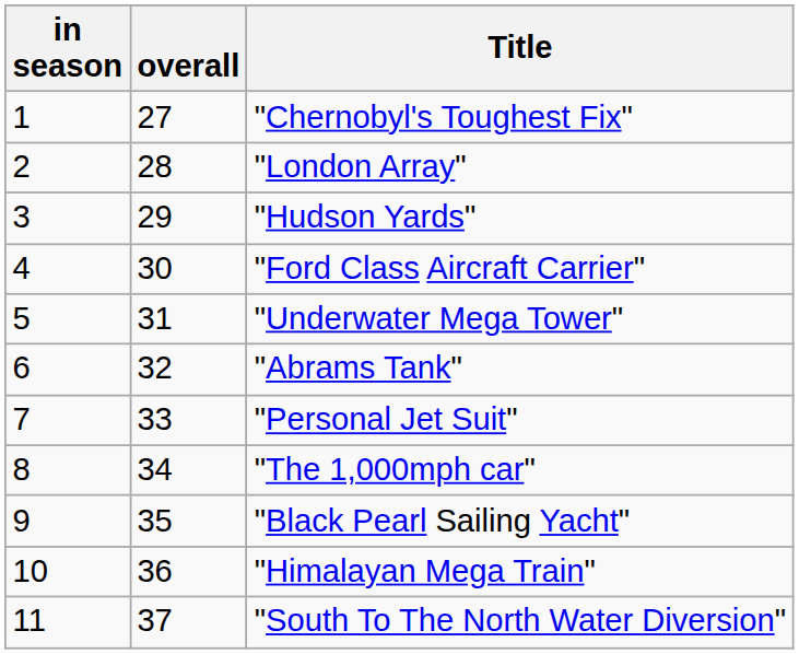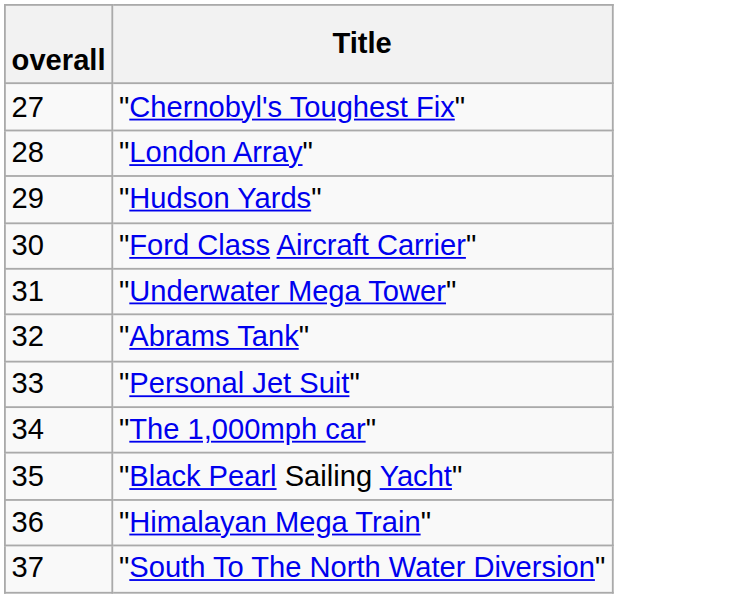- column: in season | 1 | 2 | 3 | 4 | 5 | 6 | 7 | 8 | 9 | 10 | 11
